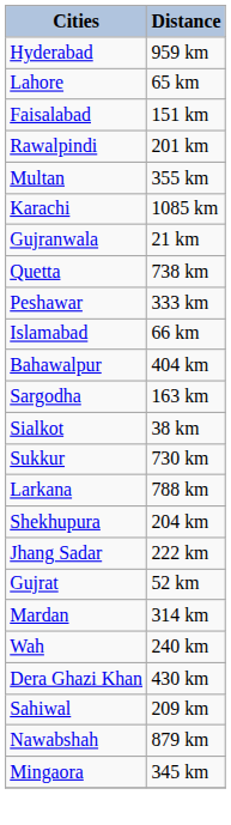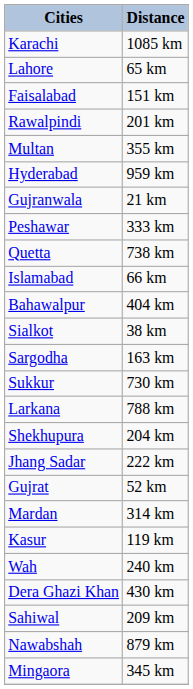rows swapped: Karachi <-> Hyderabad
rows swapped: Peshawar <-> Quetta
rows swapped: Sargodha <-> Sialkot
+ row: Kasur | 119 km
